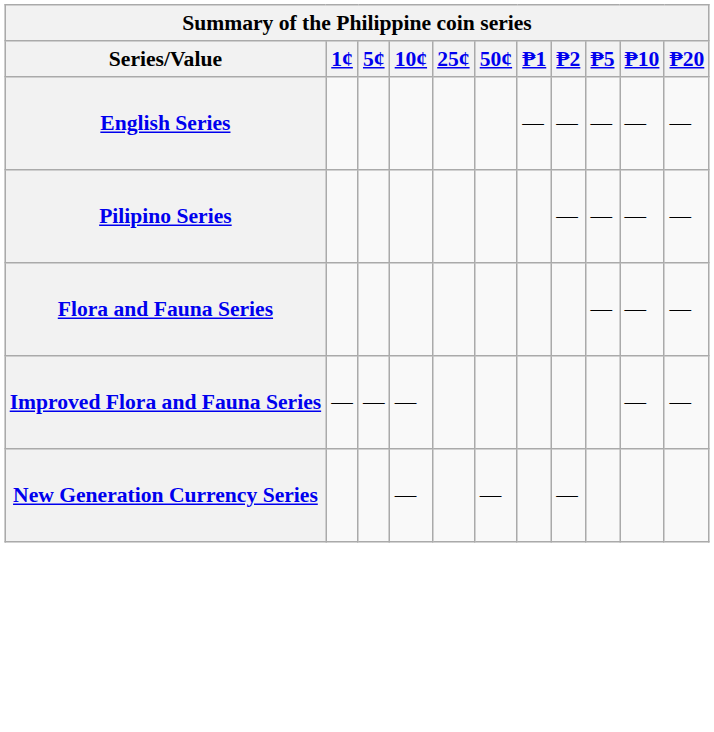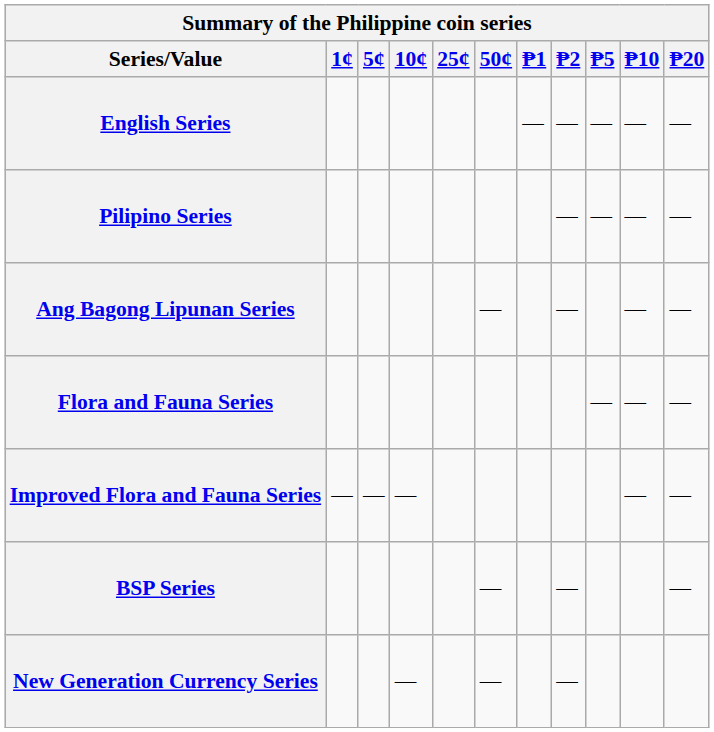+ row: Ang Bagong Lipunan Series | — | — | — | —
+ row: BSP Series | — | — | —
